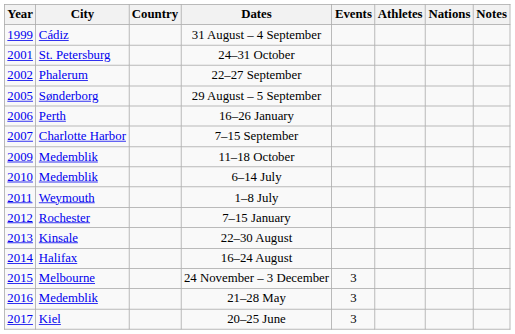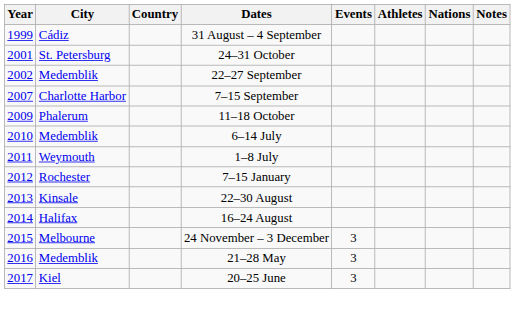22–27 September | City: Phalerum -> Medemblik
- row: 2005 | Sønderborg | 29 August – 5 September
- row: 2006 | Perth | 16–26 January
11–18 October | City: Medemblik -> Phalerum
